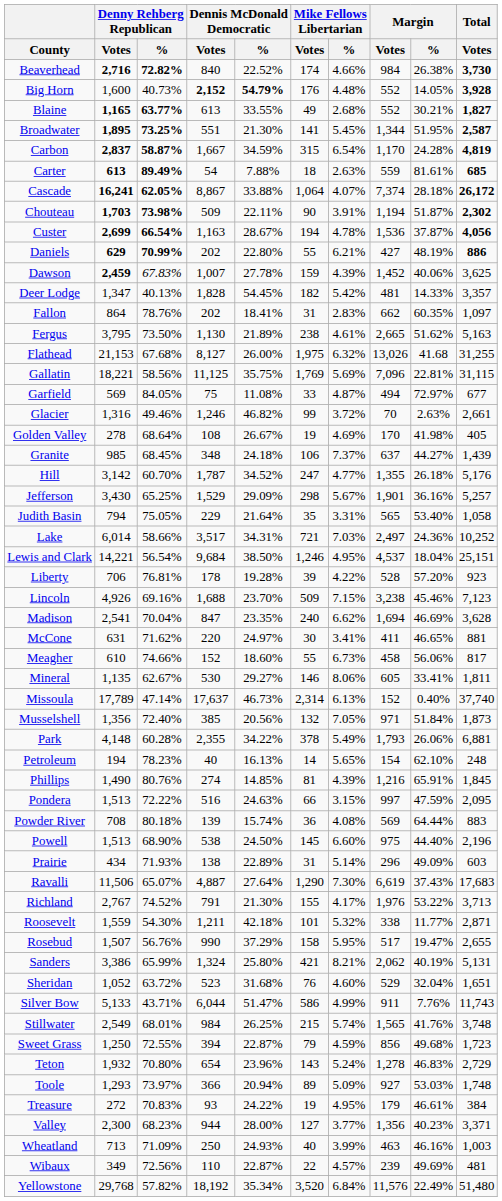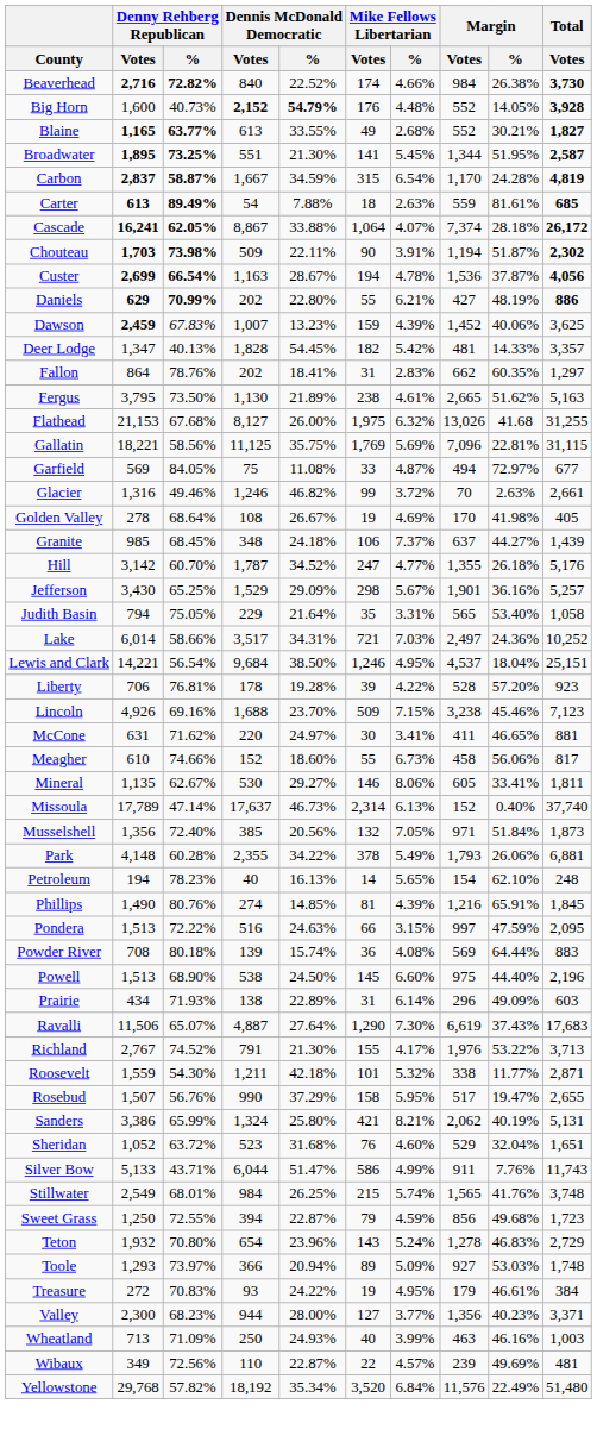Dawson | Dennis McDonald Democratic / %: 27.78% -> 13.23%
Fallon | Total / Votes: 1,097 -> 1,297
- row: Madison | 2,541 | 70.04% | 847 | 23.35% | 240 | 6.62% | 1,694 | 46.69% | 3,628
Prairie | Mike Fellows Libertarian / %: 5.14% -> 6.14%
